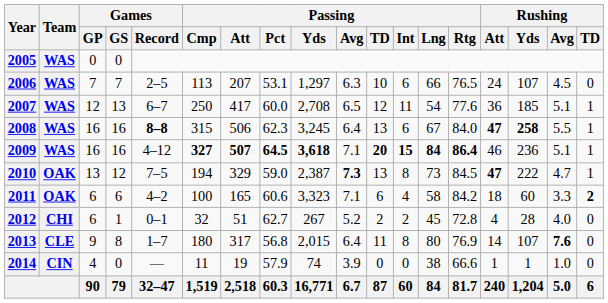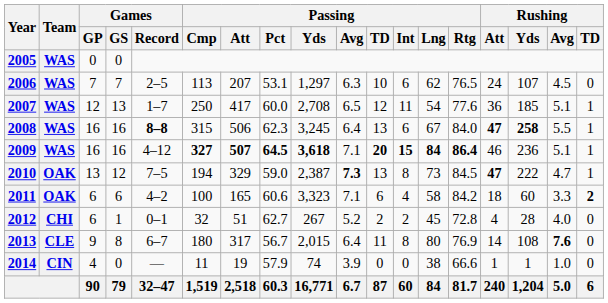2006 | Passing / Lng: 66 -> 62
2007 | Games / Record: 6–7 -> 1–7
2013 | Games / Record: 1–7 -> 6–7
2013 | Passing / Pct: 56.8 -> 56.7
2013 | Rushing / Yds: 107 -> 108
